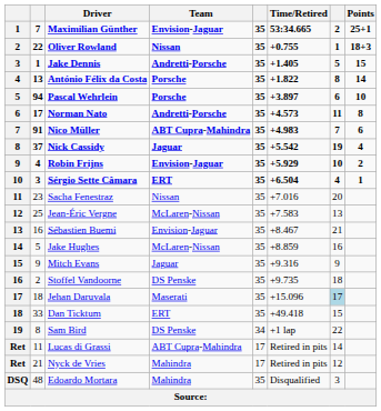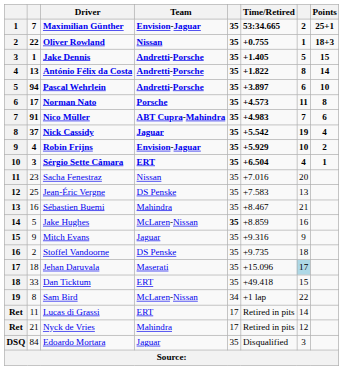António Félix da Costa | Team: Porsche -> Andretti-Porsche
Pascal Wehrlein | Team: Porsche -> Andretti-Porsche
Norman Nato | Team: Andretti-Porsche -> Porsche
Jean-Éric Vergne | Team: McLaren-Nissan -> DS Penske
Sébastien Buemi | Team: Envision-Jaguar -> Mahindra
Jake Hughes | column 5: normal -> bold
Sam Bird | Team: DS Penske -> McLaren-Nissan
Lucas di Grassi | Team: ABT Cupra-Mahindra -> ERT
Edoardo Mortara | column 2: 48 -> 84
Edoardo Mortara | Team: Mahindra -> Jaguar
